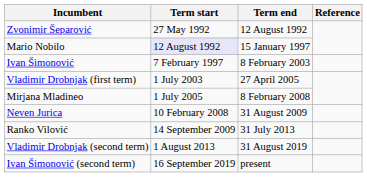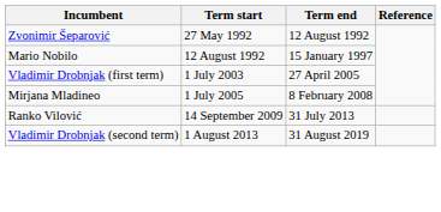Mario Nobilo | Term start: lavender background -> no background
- row: Ivan Šimonović | 7 February 1997 | 8 February 2003
- row: Neven Jurica | 10 February 2008 | 31 August 2009
- row: Ivan Šimonović (second term) | 16 September 2019 | present
